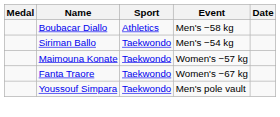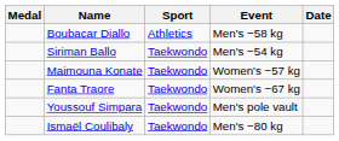+ row: Ismaël Coulibaly | Taekwondo | Men's −80 kg
